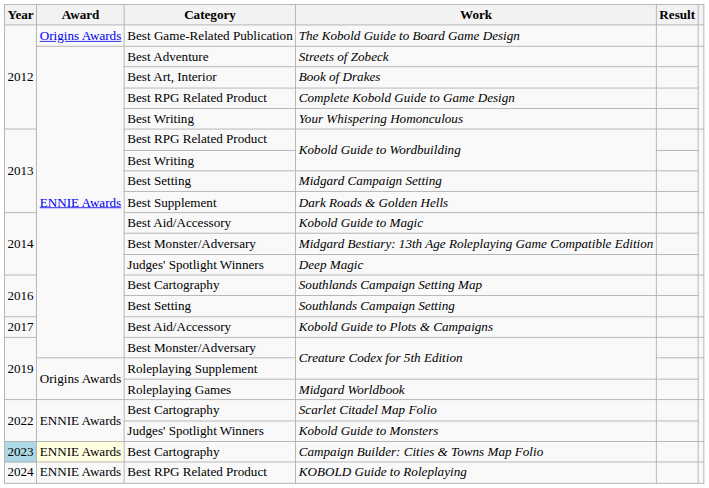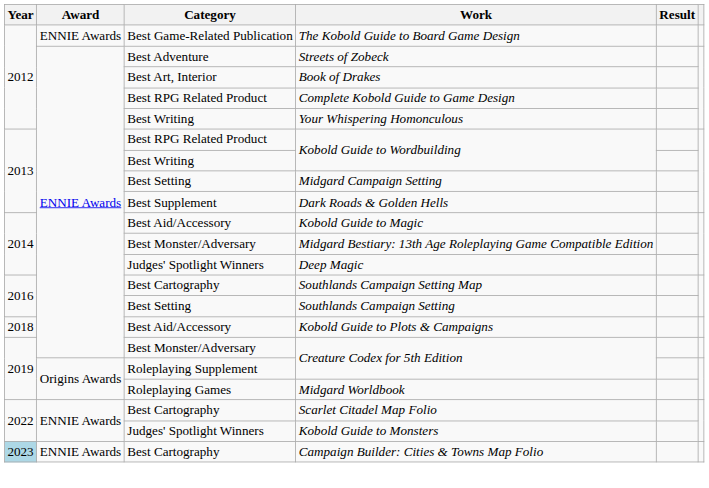The Kobold Guide to Board Game Design | Award: Origins Awards -> ENNIE Awards
Kobold Guide to Plots & Campaigns | Year: 2017 -> 2018
Campaign Builder: Cities & Towns Map Folio | Award: lightyellow background -> no background
- row: 2024 | ENNIE Awards | Best RPG Related Product | KOBOLD Guide to Roleplaying
